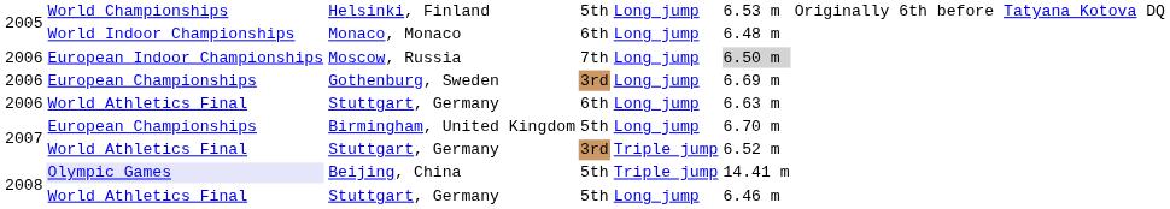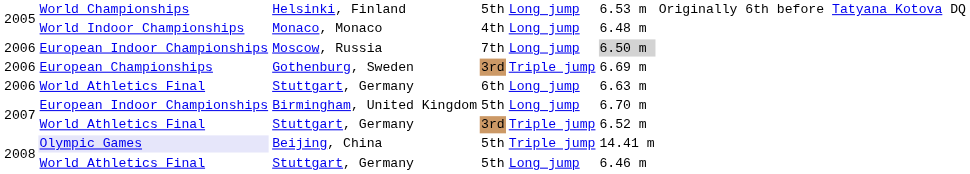Monaco, Monaco | column 4: 6th -> 4th
Gothenburg, Sweden | column 5: Long jump -> Triple jump
Birmingham, United Kingdom | column 2: European Championships -> European Indoor Championships
